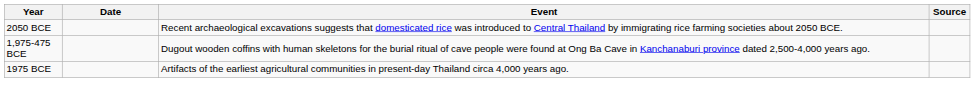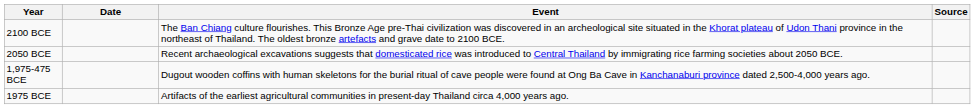+ row: 2100 BCE | The Ban Chiang culture flourishes. This Bronze Age pre-Thai civilization was discovered in an archeological site situated in the Khorat plateau of Udon Thani province in the northeast of Thailand. The oldest bronze artefacts and grave date to 2100 BCE.
